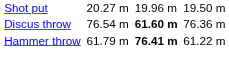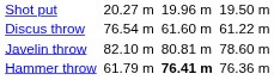Discus throw | column 5: bold -> normal
Discus throw | column 7: 76.36 m -> 61.22 m
+ row: Javelin throw | 82.10 m | 80.81 m | 78.60 m
Hammer throw | column 7: 61.22 m -> 76.36 m
